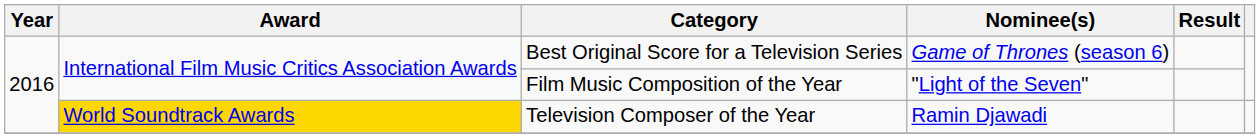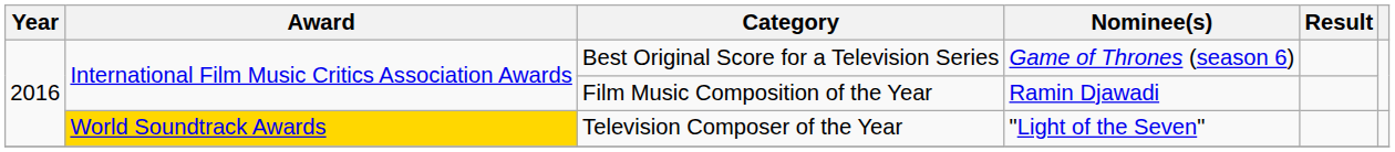Film Music Composition of the Year | Nominee(s): "Light of the Seven" -> Ramin Djawadi
Television Composer of the Year | Nominee(s): Ramin Djawadi -> "Light of the Seven"
